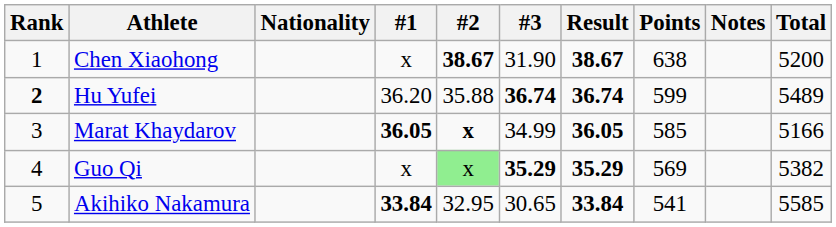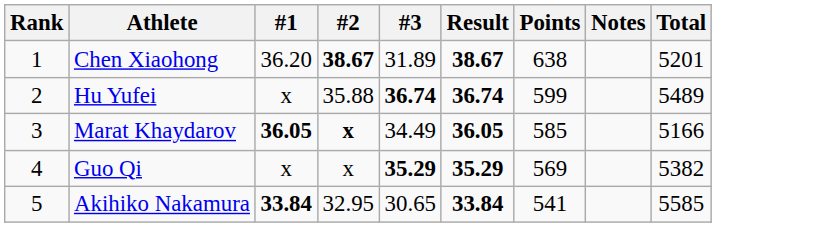- column: Nationality
Chen Xiaohong | #1: x -> 36.20
Chen Xiaohong | #3: 31.90 -> 31.89
Chen Xiaohong | Total: 5200 -> 5201
Hu Yufei | Rank: bold -> normal
Hu Yufei | #1: 36.20 -> x
Marat Khaydarov | #3: 34.99 -> 34.49
Guo Qi | #2: lightgreen background -> no background
